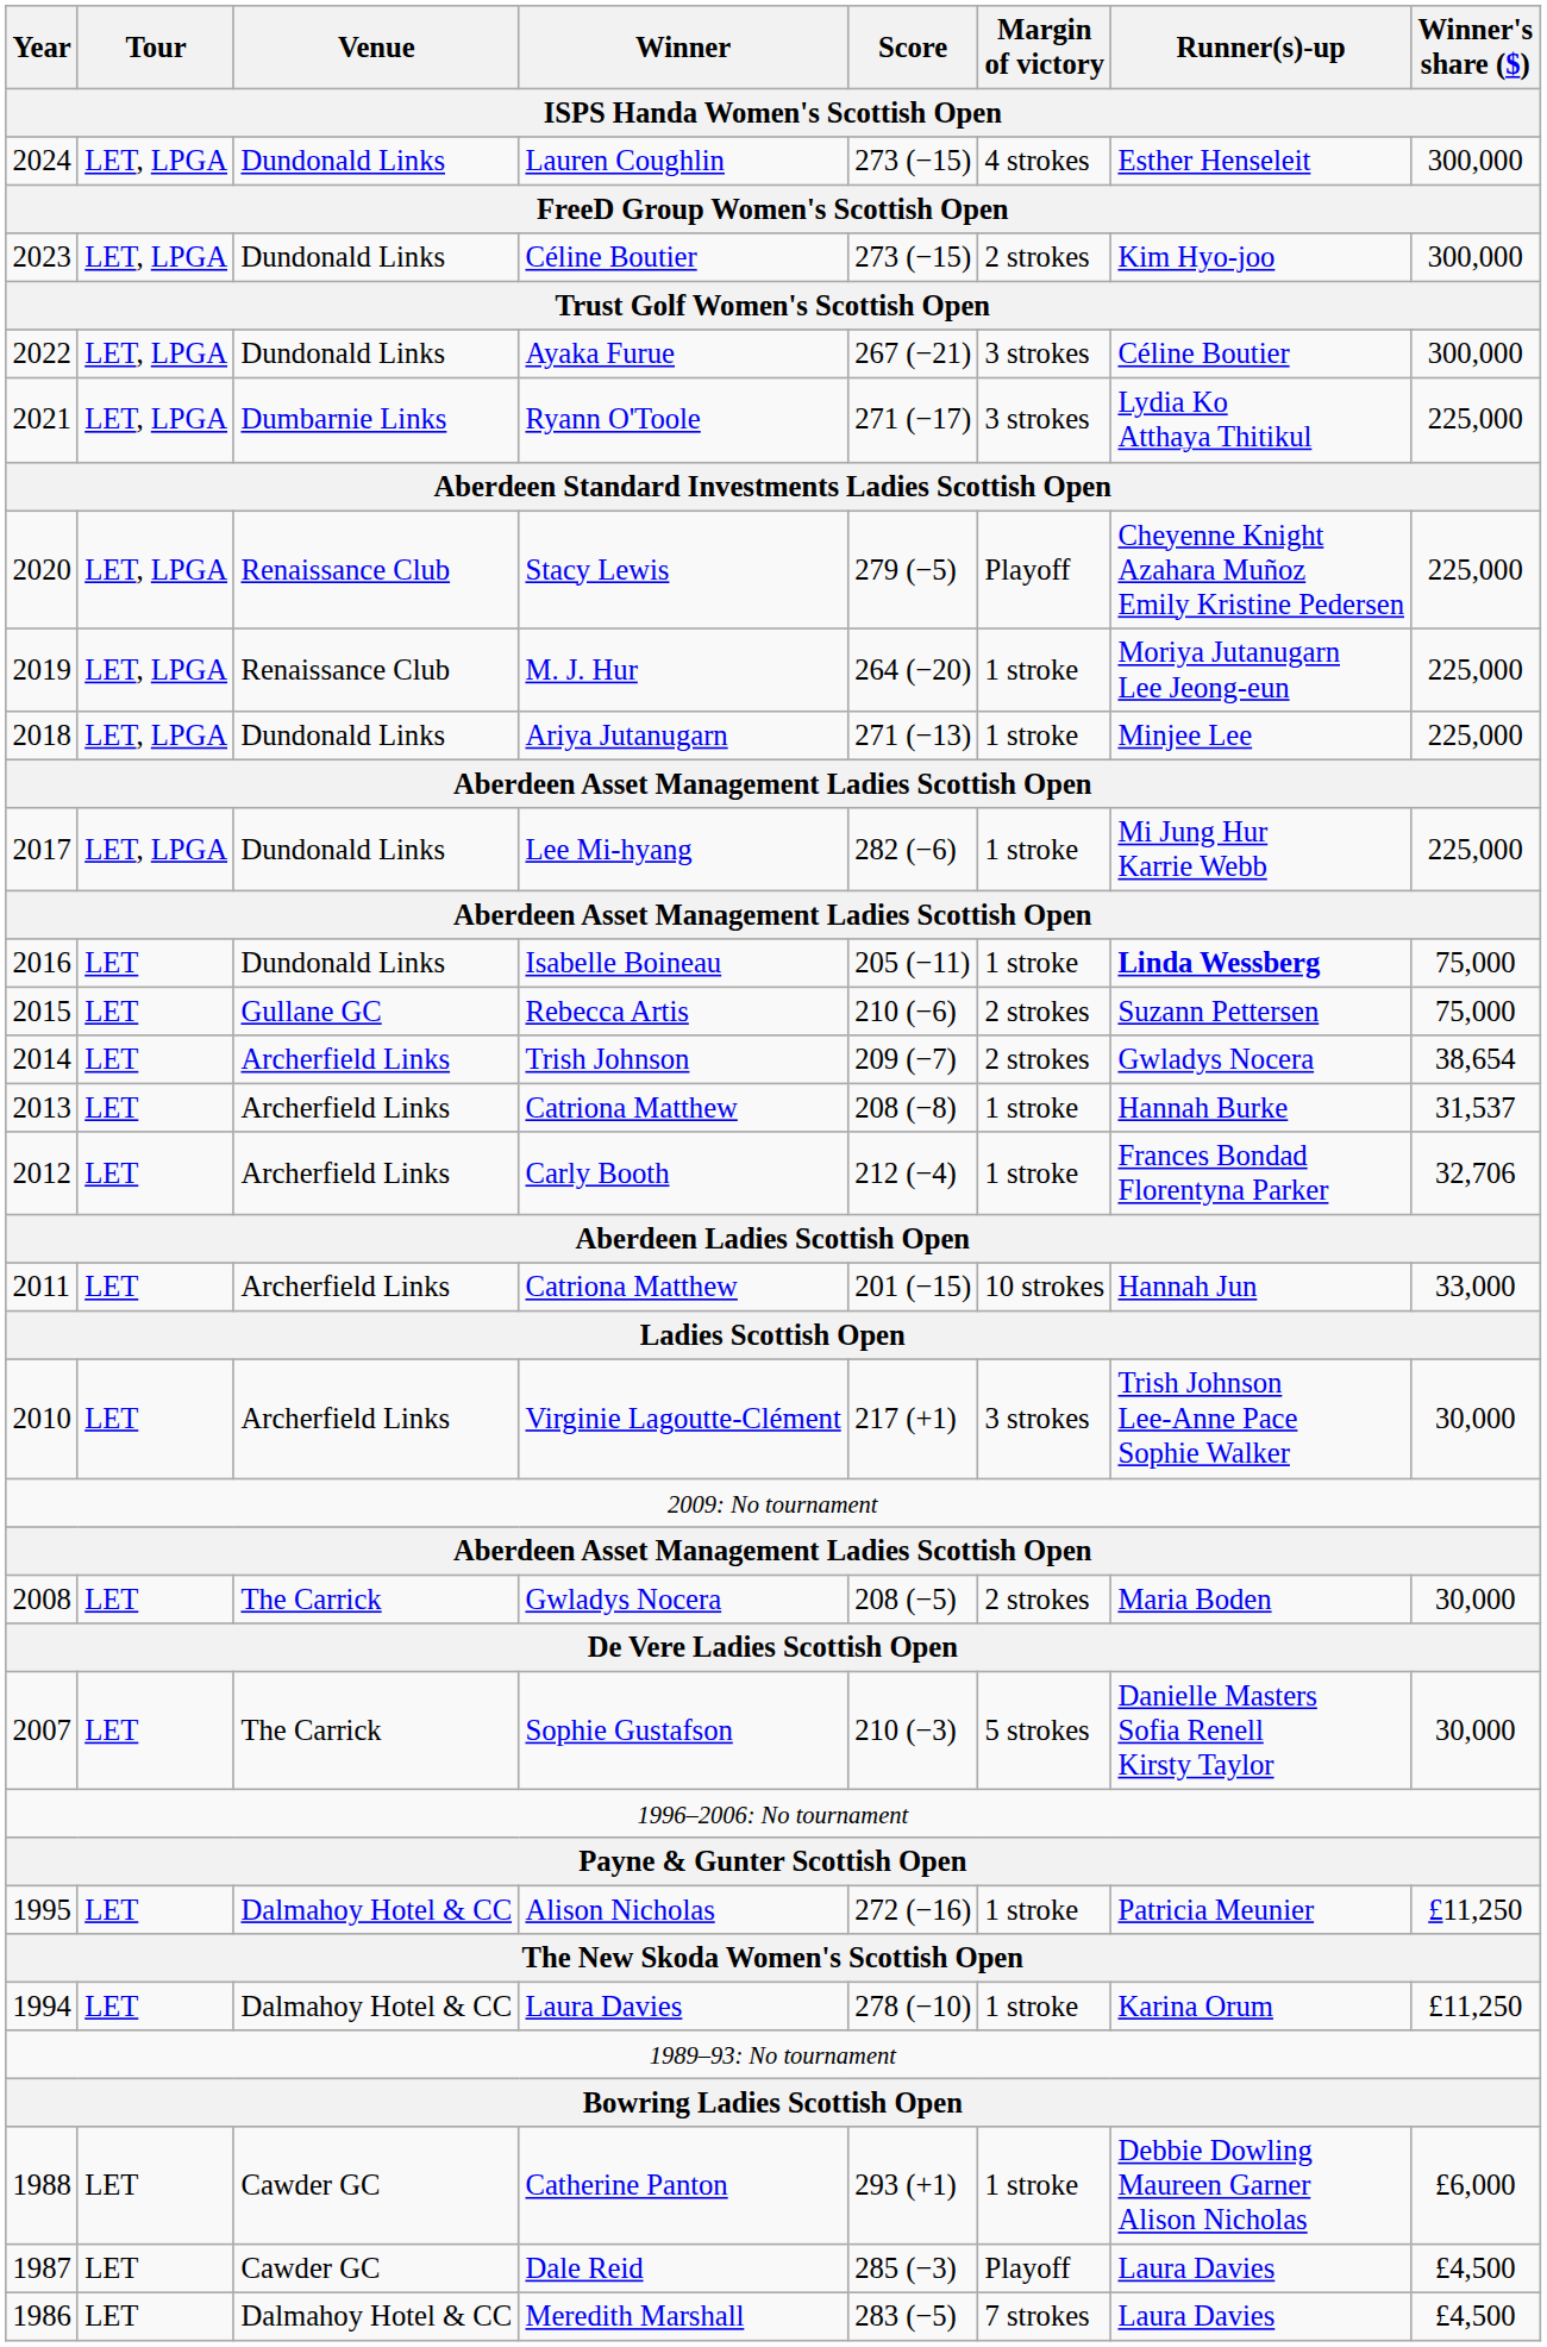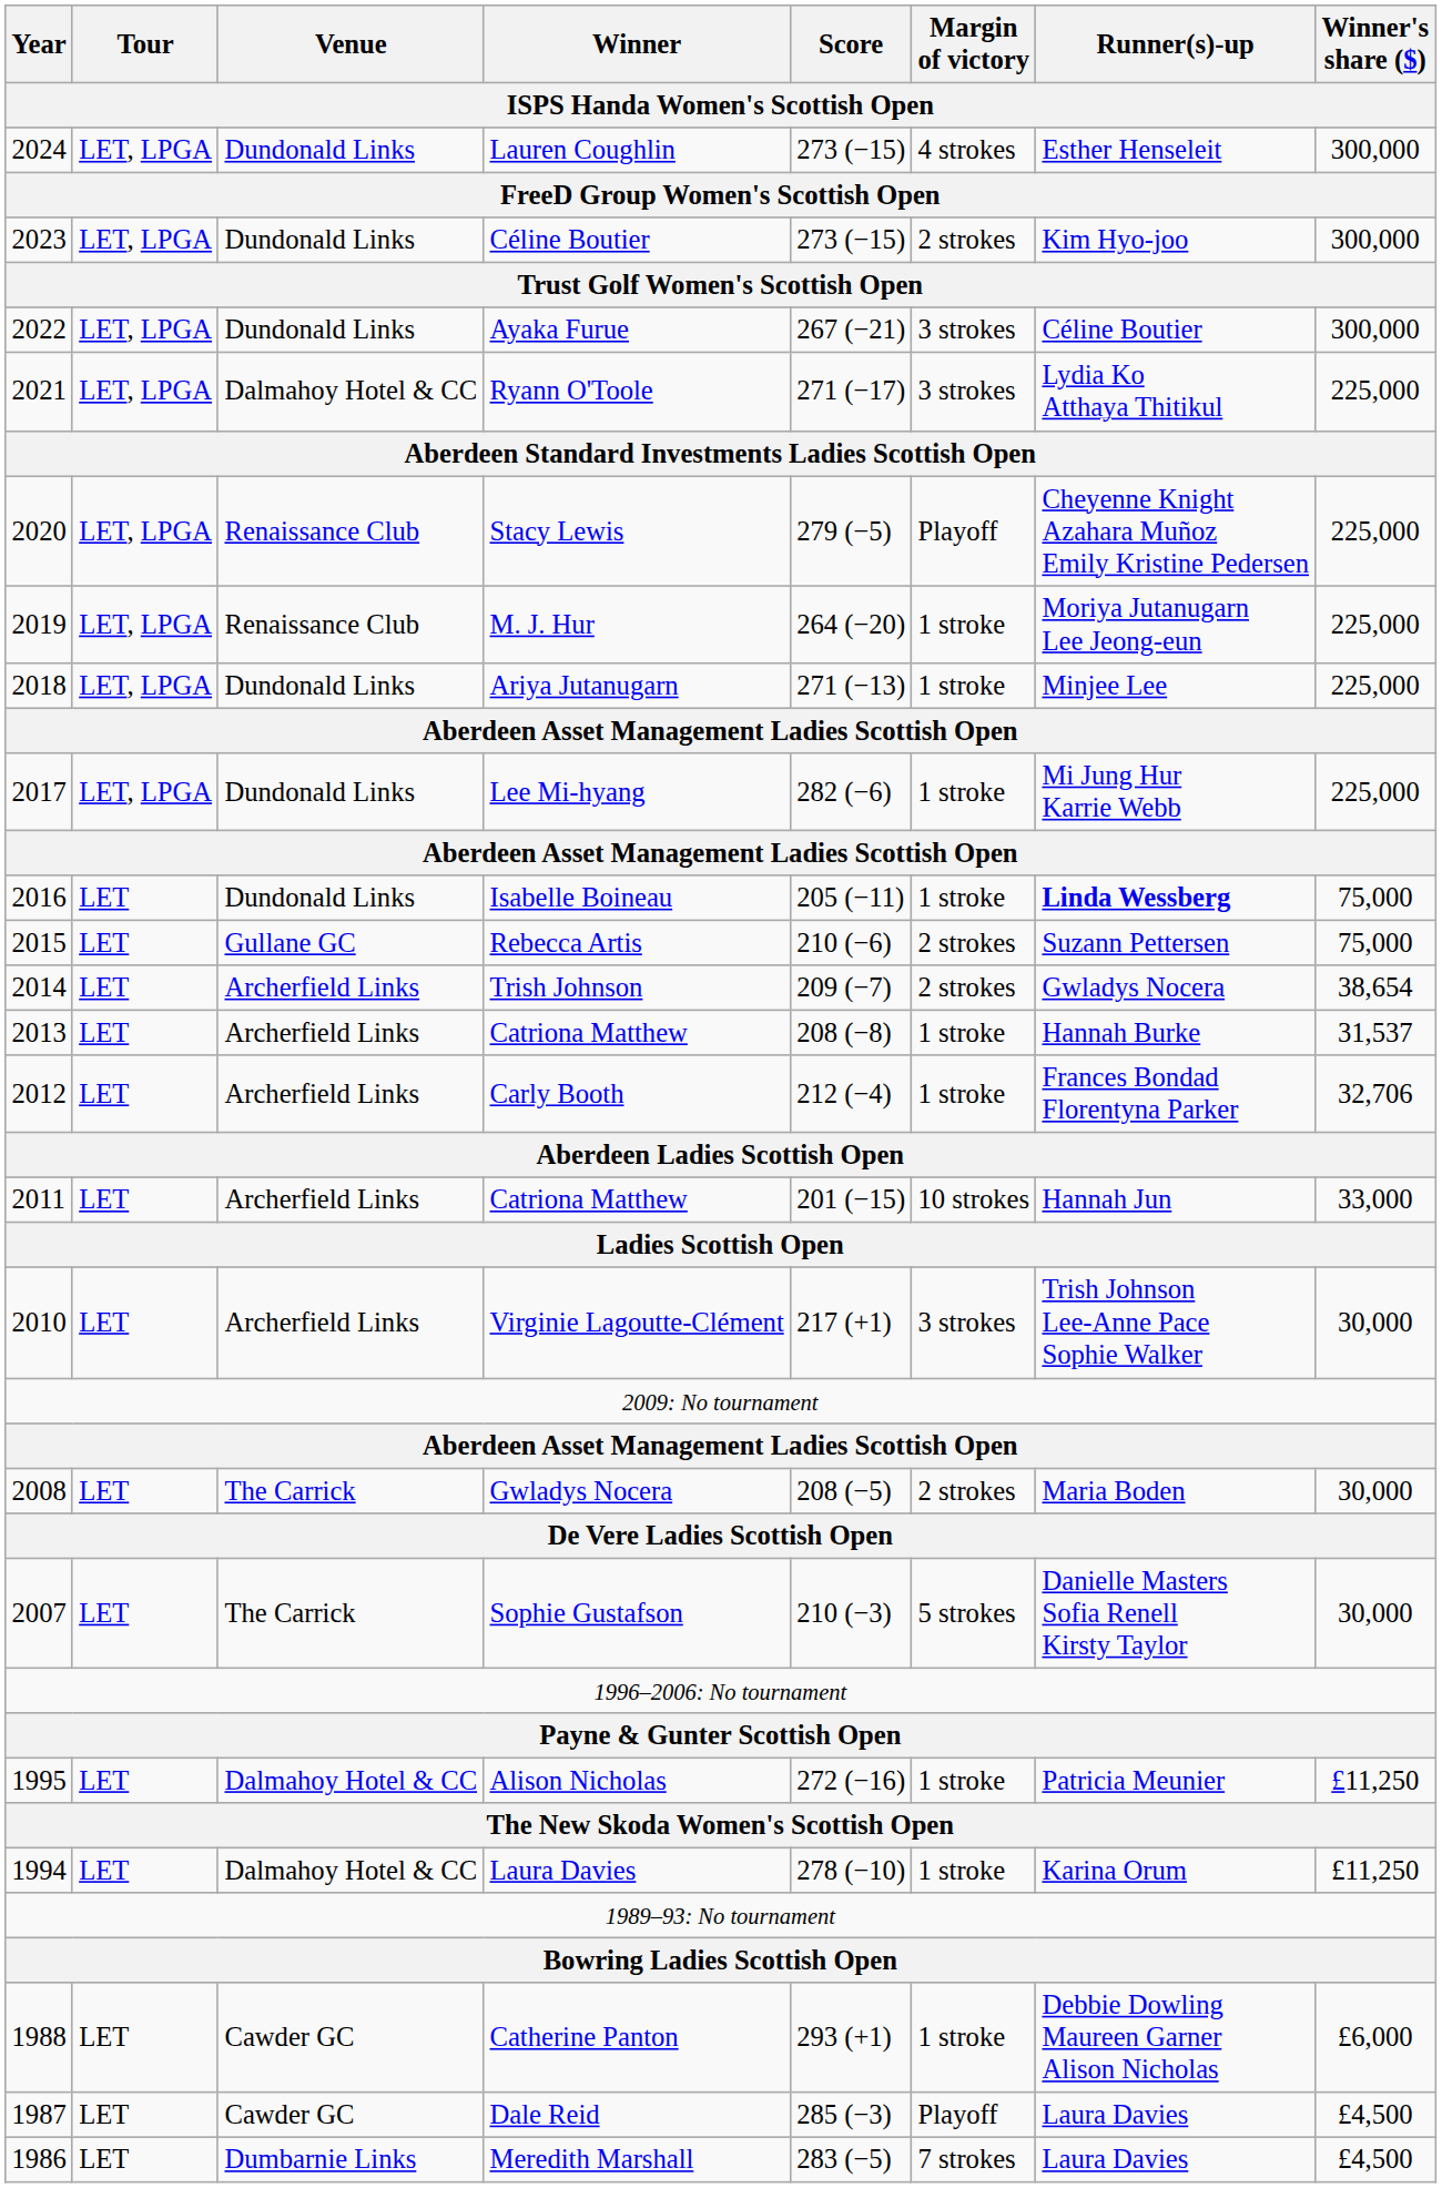Ryann O'Toole | Venue / ISPS Handa Women's Scottish Open: Dumbarnie Links -> Dalmahoy Hotel & CC
Meredith Marshall | Venue / ISPS Handa Women's Scottish Open: Dalmahoy Hotel & CC -> Dumbarnie Links
